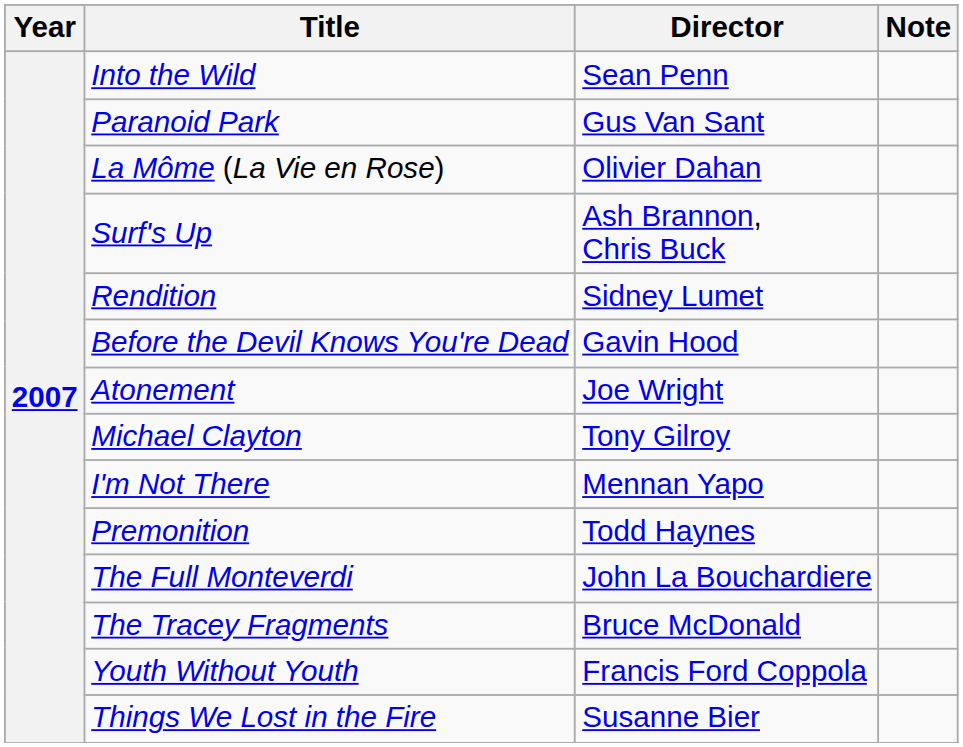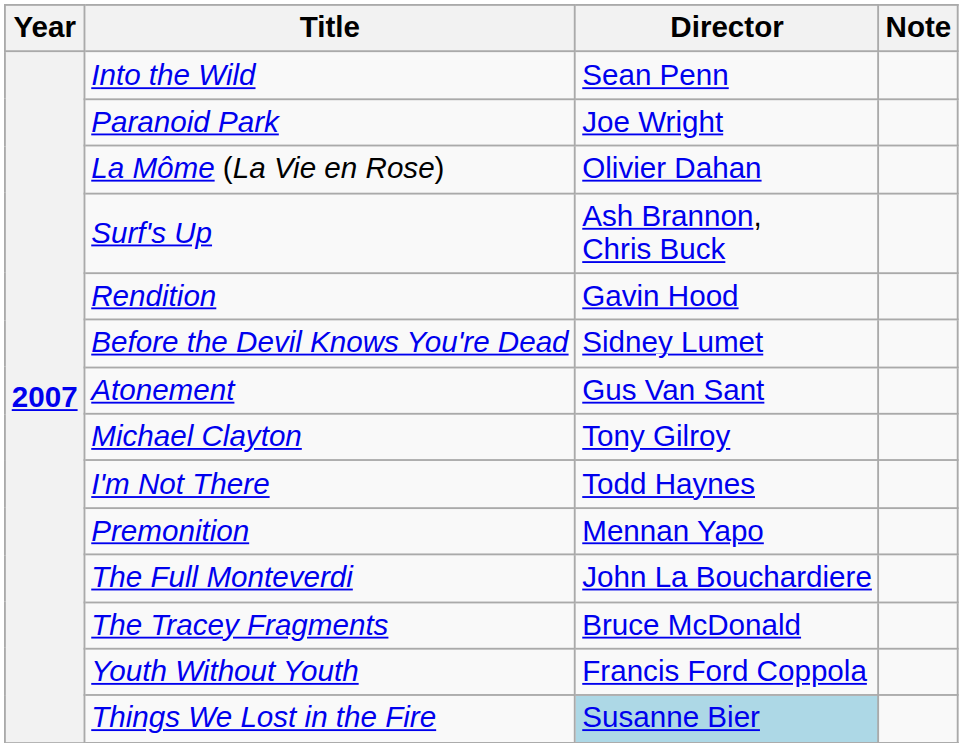Paranoid Park | Director: Gus Van Sant -> Joe Wright
Rendition | Director: Sidney Lumet -> Gavin Hood
Before the Devil Knows You're Dead | Director: Gavin Hood -> Sidney Lumet
Atonement | Director: Joe Wright -> Gus Van Sant
I'm Not There | Director: Mennan Yapo -> Todd Haynes
Premonition | Director: Todd Haynes -> Mennan Yapo
Things We Lost in the Fire | Director: no background -> lightblue background
